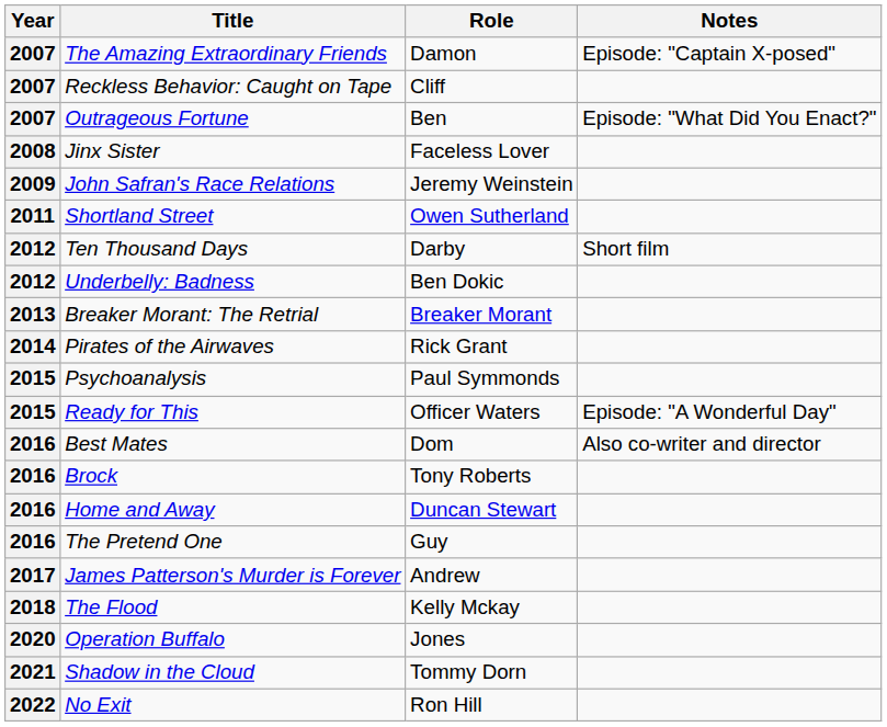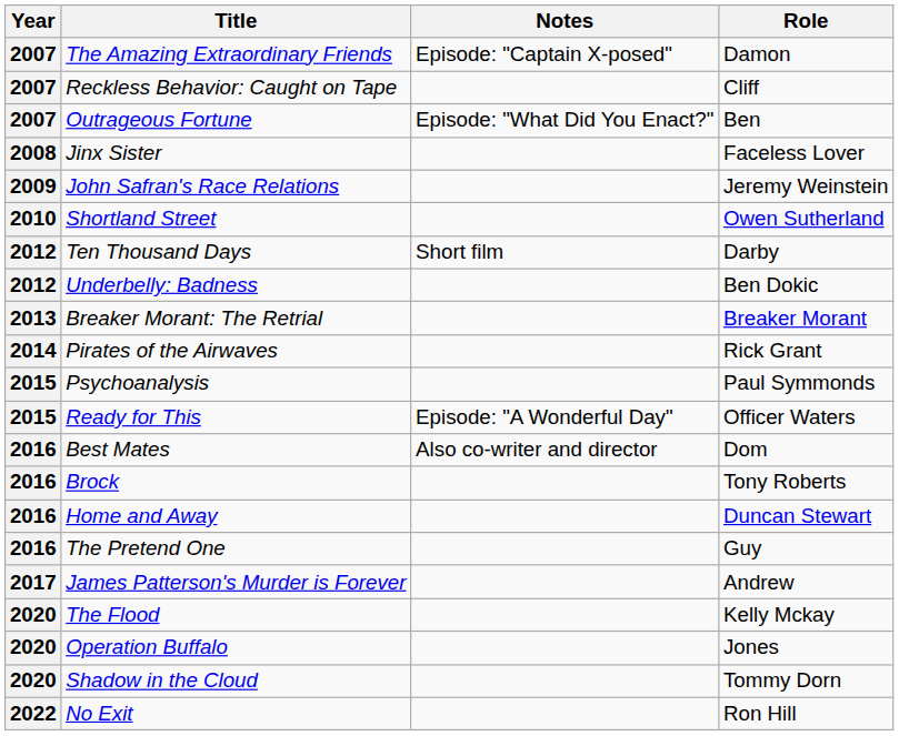columns swapped: Role <-> Notes
Shortland Street | Year: 2011 -> 2010
The Flood | Year: 2018 -> 2020
Shadow in the Cloud | Year: 2021 -> 2020
